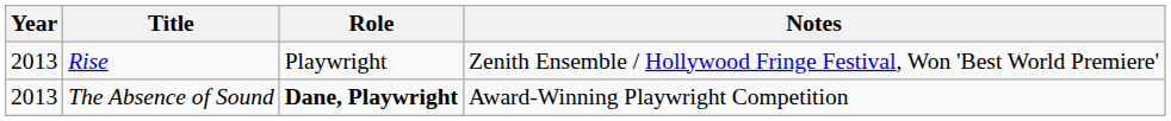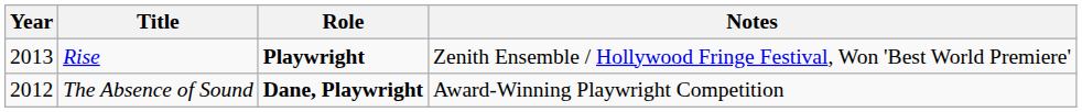Rise | Role: normal -> bold
The Absence of Sound | Year: 2013 -> 2012
